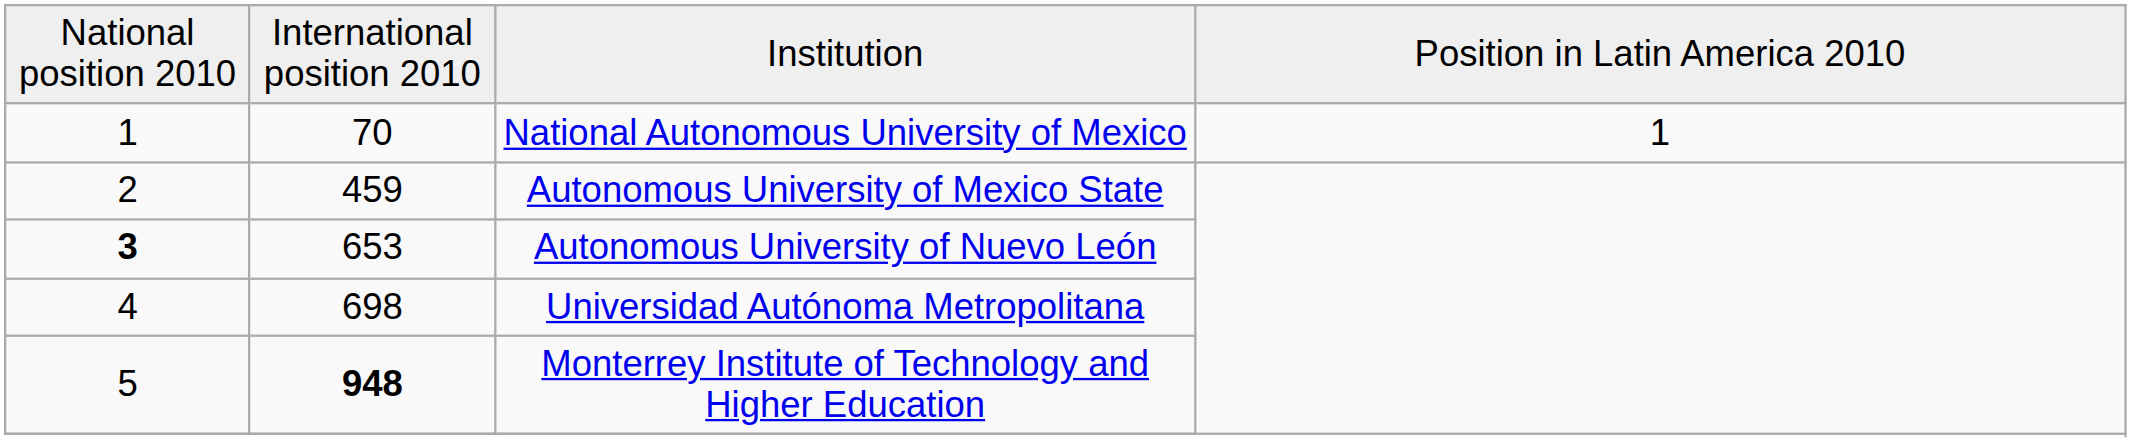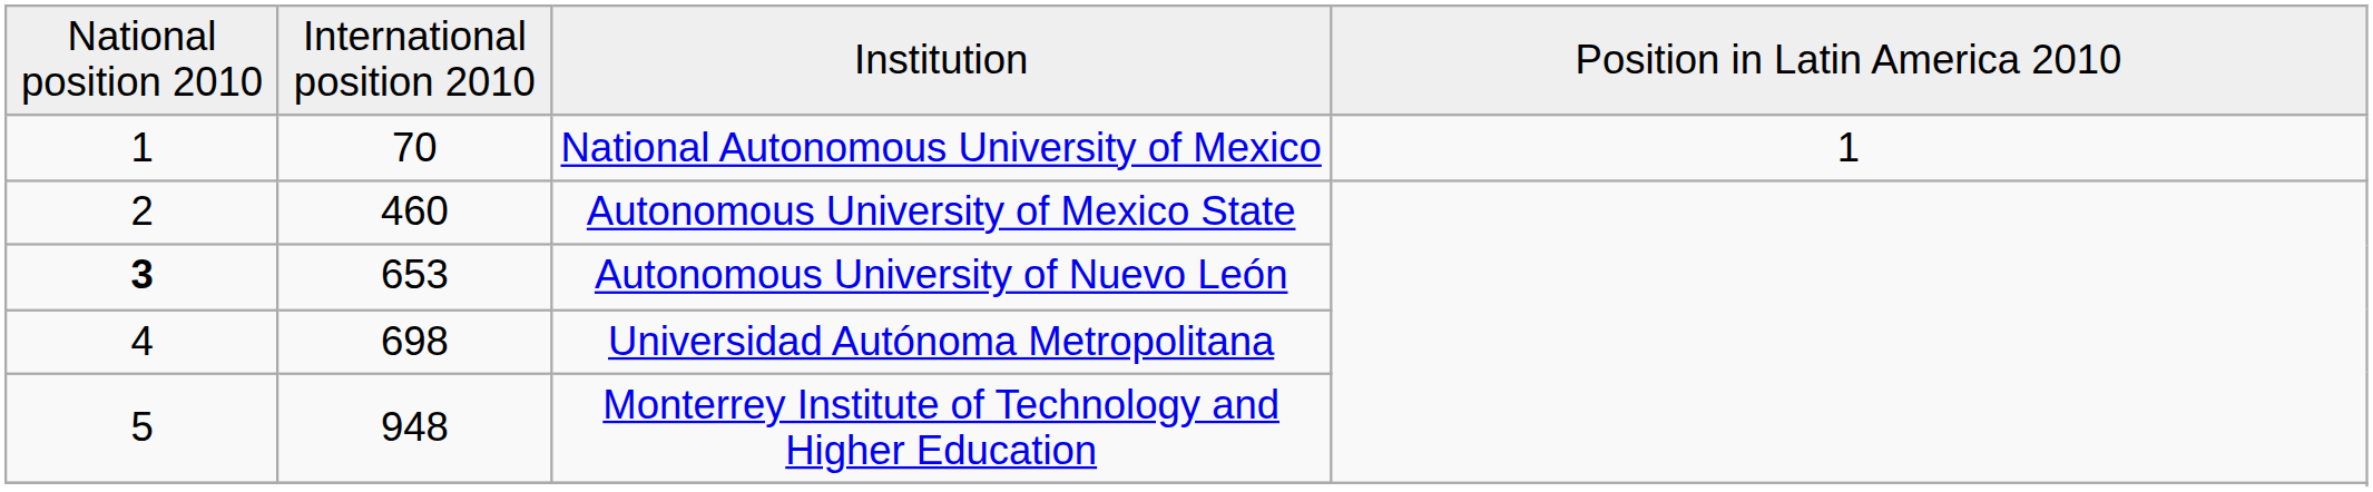Autonomous University of Mexico State | column 2: 459 -> 460
Monterrey Institute of Technology and Higher Education | column 2: bold -> normal
